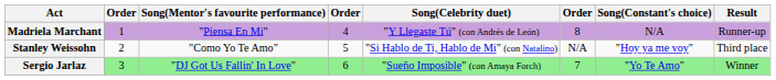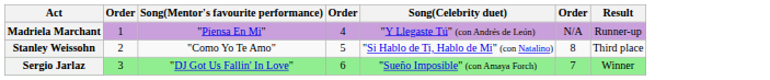- column: Song(Constant's choice) | N/A | "Hoy ya me voy" | "Yo Te Amo"
Madriela Marchant | column 6: 8 -> N/A
Stanley Weissohn | column 6: N/A -> 8
